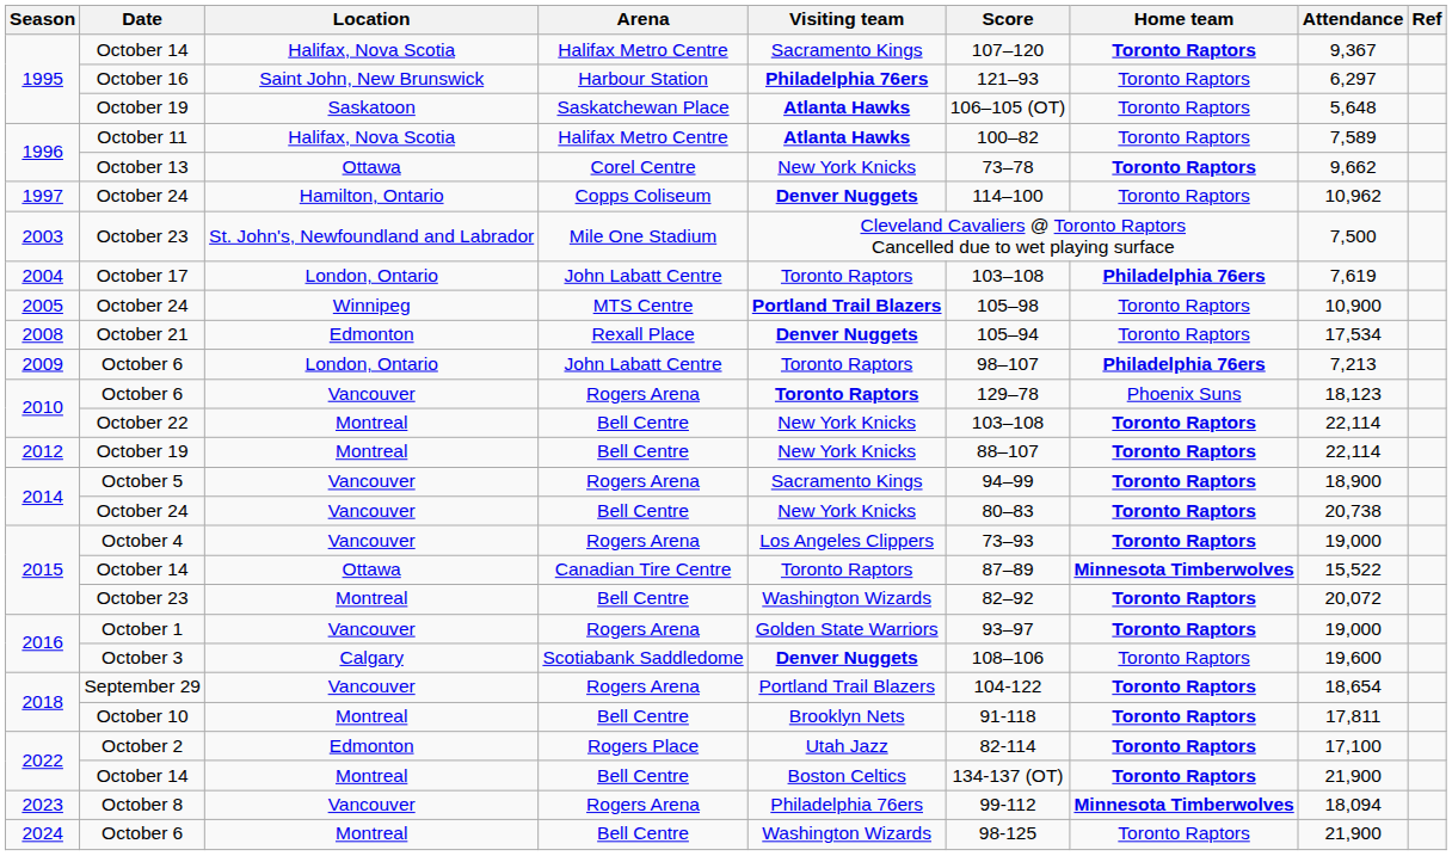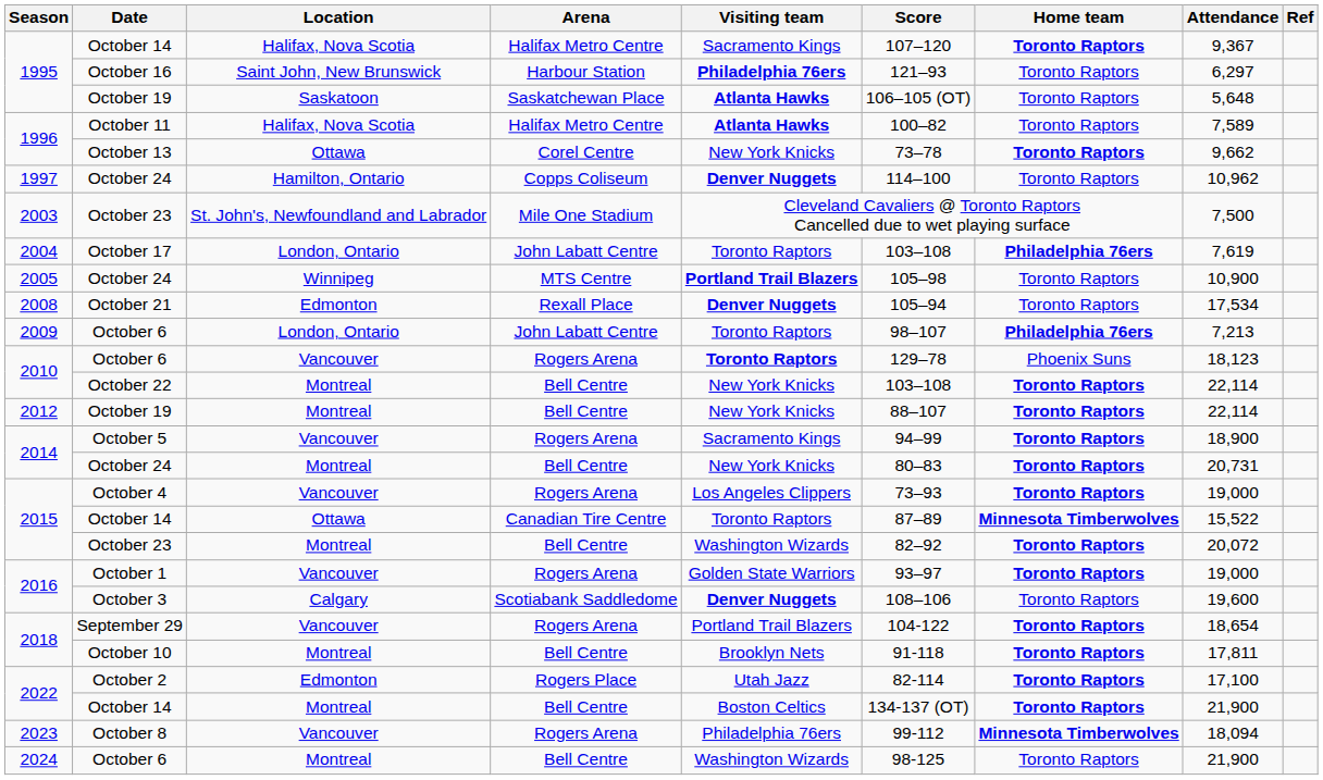2014 / October 24 | Location: Vancouver -> Montreal
2014 / October 24 | Attendance: 20,738 -> 20,731
